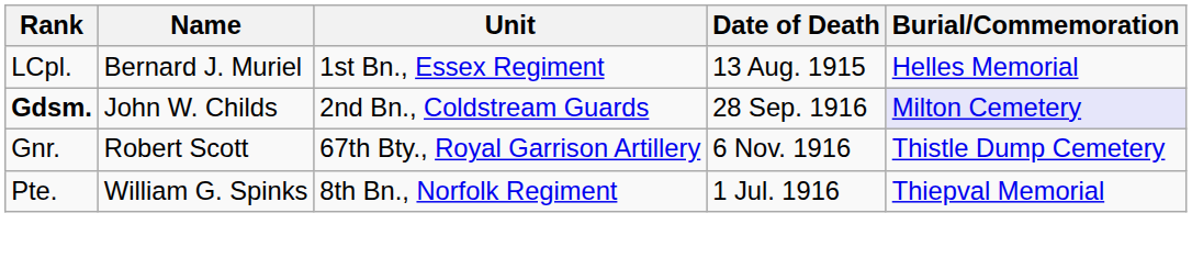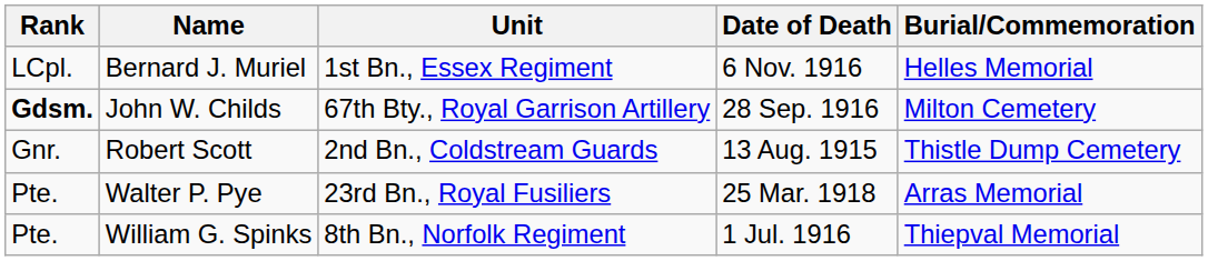Bernard J. Muriel | Date of Death: 13 Aug. 1915 -> 6 Nov. 1916
John W. Childs | Unit: 2nd Bn., Coldstream Guards -> 67th Bty., Royal Garrison Artillery
John W. Childs | Burial/Commemoration: lavender background -> no background
Robert Scott | Unit: 67th Bty., Royal Garrison Artillery -> 2nd Bn., Coldstream Guards
Robert Scott | Date of Death: 6 Nov. 1916 -> 13 Aug. 1915
+ row: Pte. | Walter P. Pye | 23rd Bn., Royal Fusiliers | 25 Mar. 1918 | Arras Memorial
